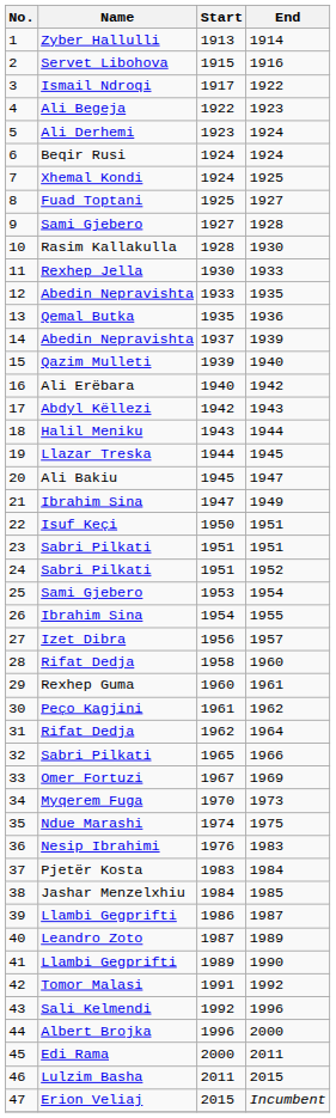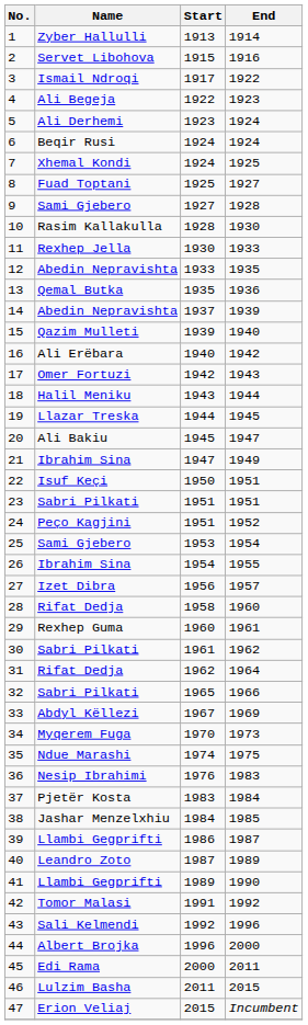17 | Name: Abdyl Këllezi -> Omer Fortuzi
24 | Name: Sabri Pilkati -> Peço Kagjini
30 | Name: Peço Kagjini -> Sabri Pilkati
33 | Name: Omer Fortuzi -> Abdyl Këllezi
